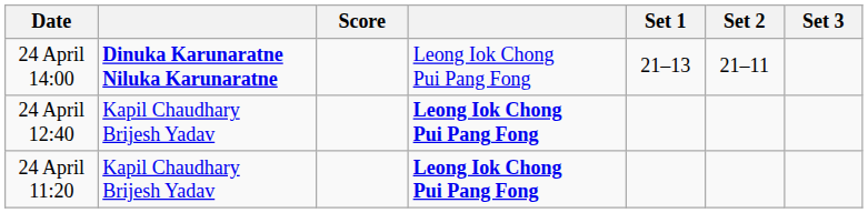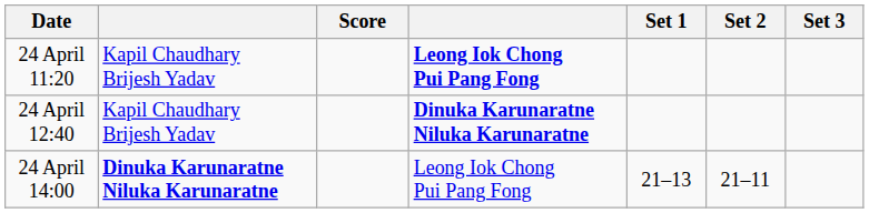rows swapped: 24 April 11:20 <-> 24 April 14:00
24 April 12:40 | column 4: Leong Iok Chong Pui Pang Fong -> Dinuka Karunaratne Niluka Karunaratne
